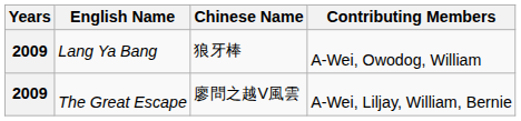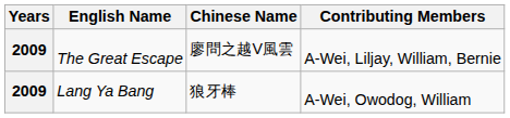rows swapped: Lang Ya Bang <-> The Great Escape
